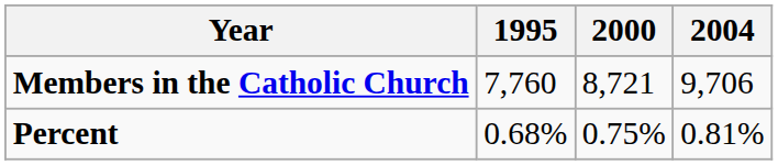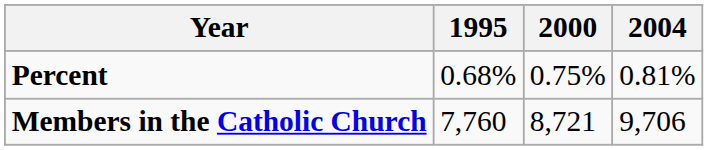rows swapped: Members in the Catholic Church <-> Percent
